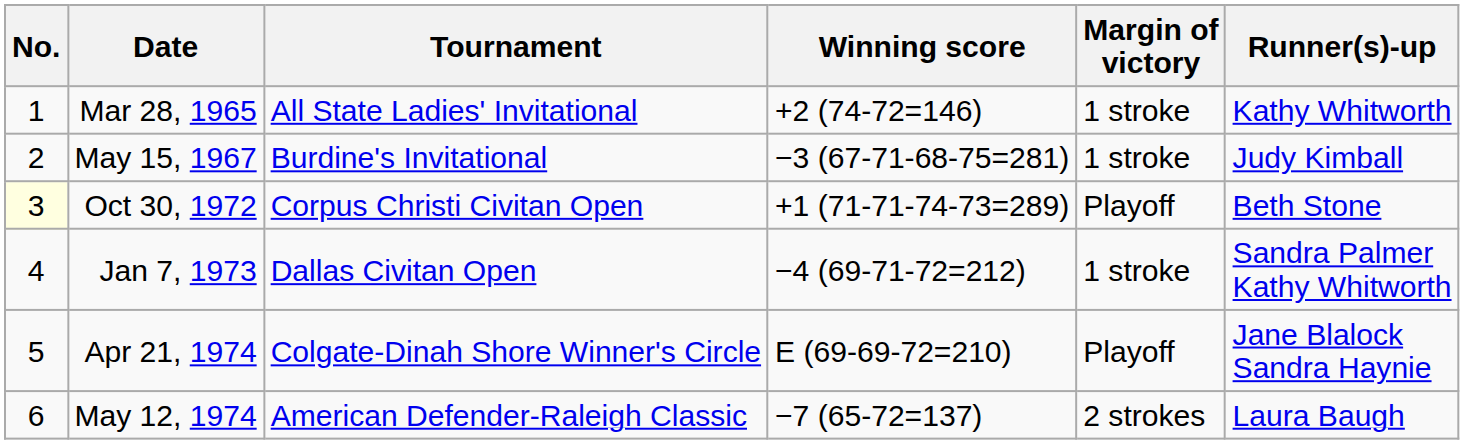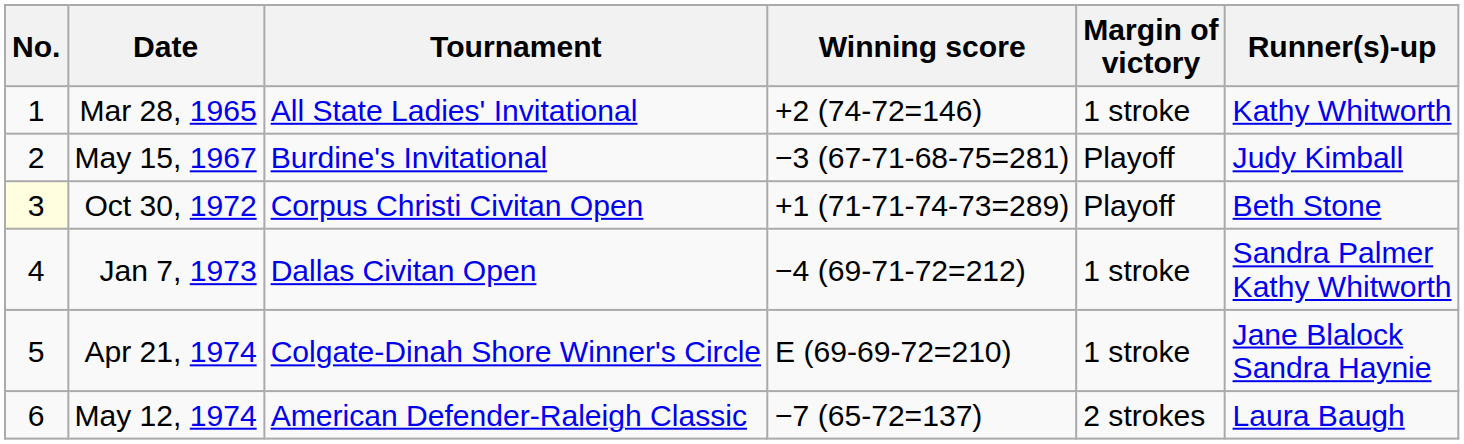May 15, 1967 | Margin of victory: 1 stroke -> Playoff
Apr 21, 1974 | Margin of victory: Playoff -> 1 stroke
